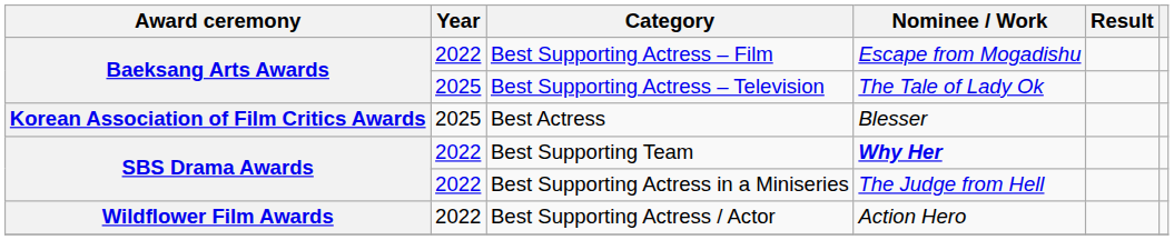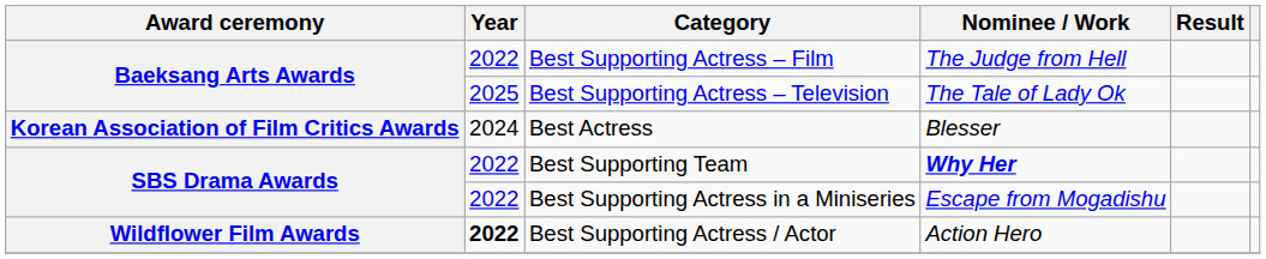Best Supporting Actress – Film | Nominee / Work: Escape from Mogadishu -> The Judge from Hell
Best Actress | Year: 2025 -> 2024
Best Supporting Actress in a Miniseries | Nominee / Work: The Judge from Hell -> Escape from Mogadishu
Best Supporting Actress / Actor | Year: normal -> bold
